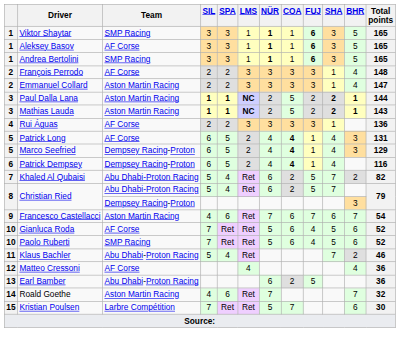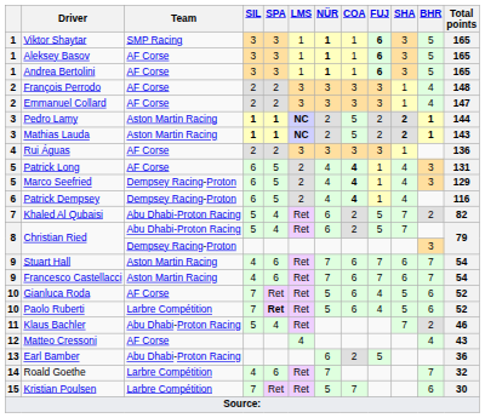Andrea Bertolini | Team: SMP Racing -> AF Corse
Emmanuel Collard | Team: Aston Martin Racing -> AF Corse
- row: 3 | Paul Dalla Lana | Aston Martin Racing | 1 | 1 | NC | 2 | 5 | 2 | 2 | 1 | 144
+ row: 3 | Pedro Lamy | Aston Martin Racing | 1 | 1 | NC | 2 | 5 | 2 | 2 | 1 | 144
+ row: 9 | Stuart Hall | Aston Martin Racing | 4 | 6 | Ret | 7 | 6 | 7 | 6 | 7 | 54
Paolo Ruberti | Team: SMP Racing -> Larbre Compétition
Paolo Ruberti | SPA: normal -> bold
Matteo Cressoni | Total points: 36 -> 43
Roald Goethe | Team: Aston Martin Racing -> Larbre Compétition
